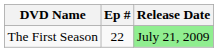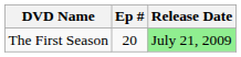The First Season | Ep #: 22 -> 20
